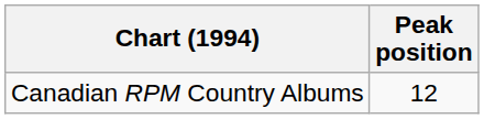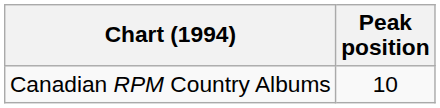Canadian RPM Country Albums | Peak position: 12 -> 10
